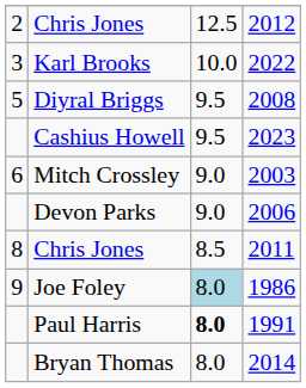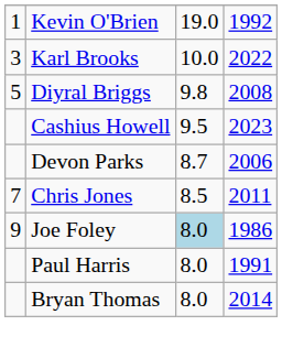+ row: 1 | Kevin O'Brien | 19.0 | 1992
- row: 2 | Chris Jones | 12.5 | 2012
Diyral Briggs | column 3: 9.5 -> 9.8
- row: 6 | Mitch Crossley | 9.0 | 2003
Devon Parks | column 3: 9.0 -> 8.7
Chris Jones / 2011 | column 1: 8 -> 7
Paul Harris | column 3: bold -> normal
